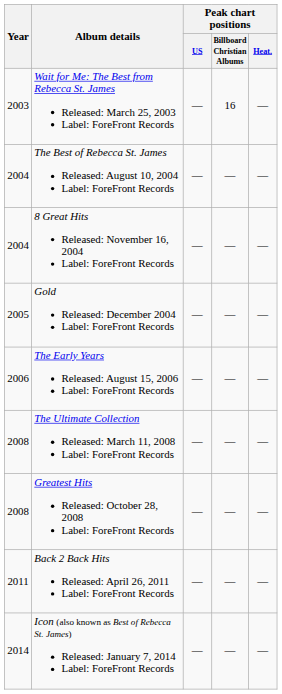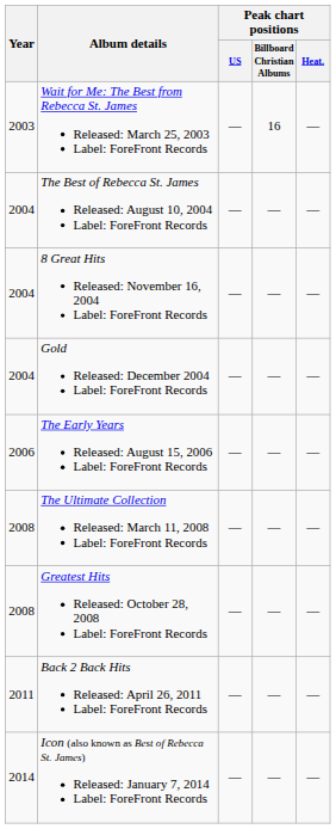Gold Released: December 2004 Label: ForeFront Records | Year: 2005 -> 2004
